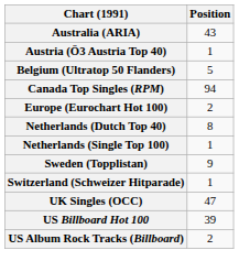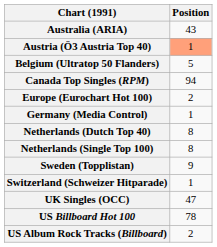Austria (Ö3 Austria Top 40) | Position: no background -> lightsalmon background
+ row: Germany (Media Control) | 1
Netherlands (Single Top 100) | Position: 1 -> 8
US Billboard Hot 100 | Position: 39 -> 78
